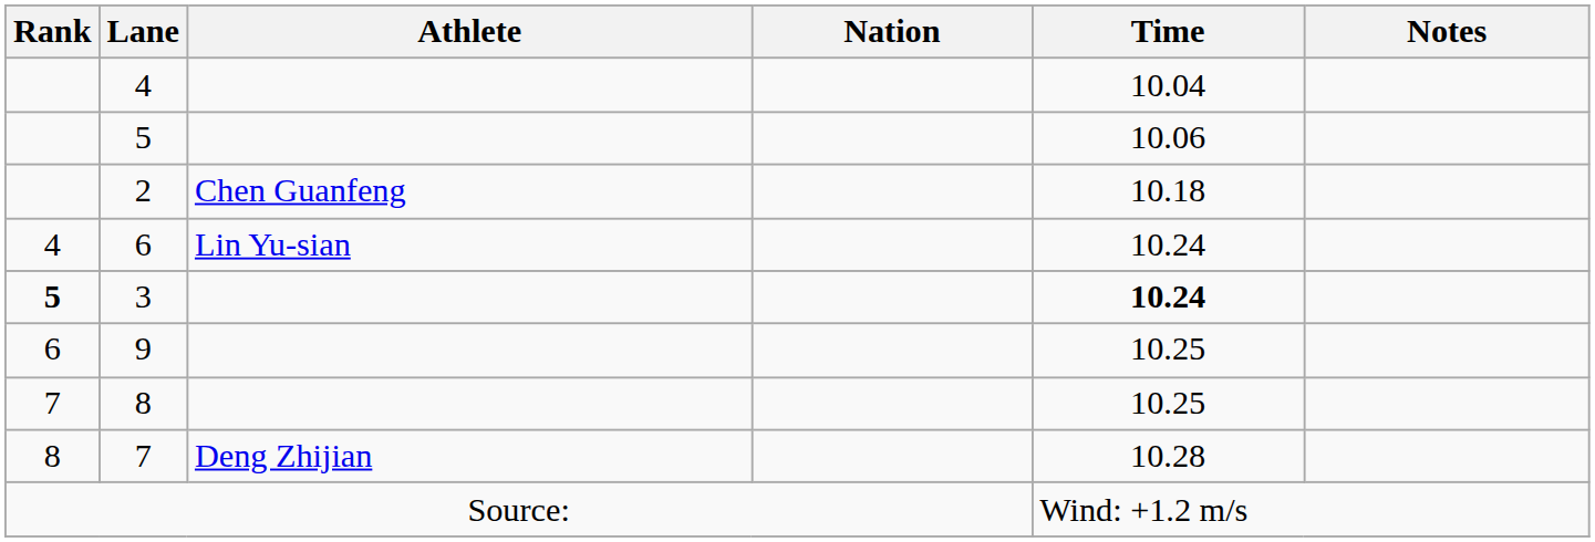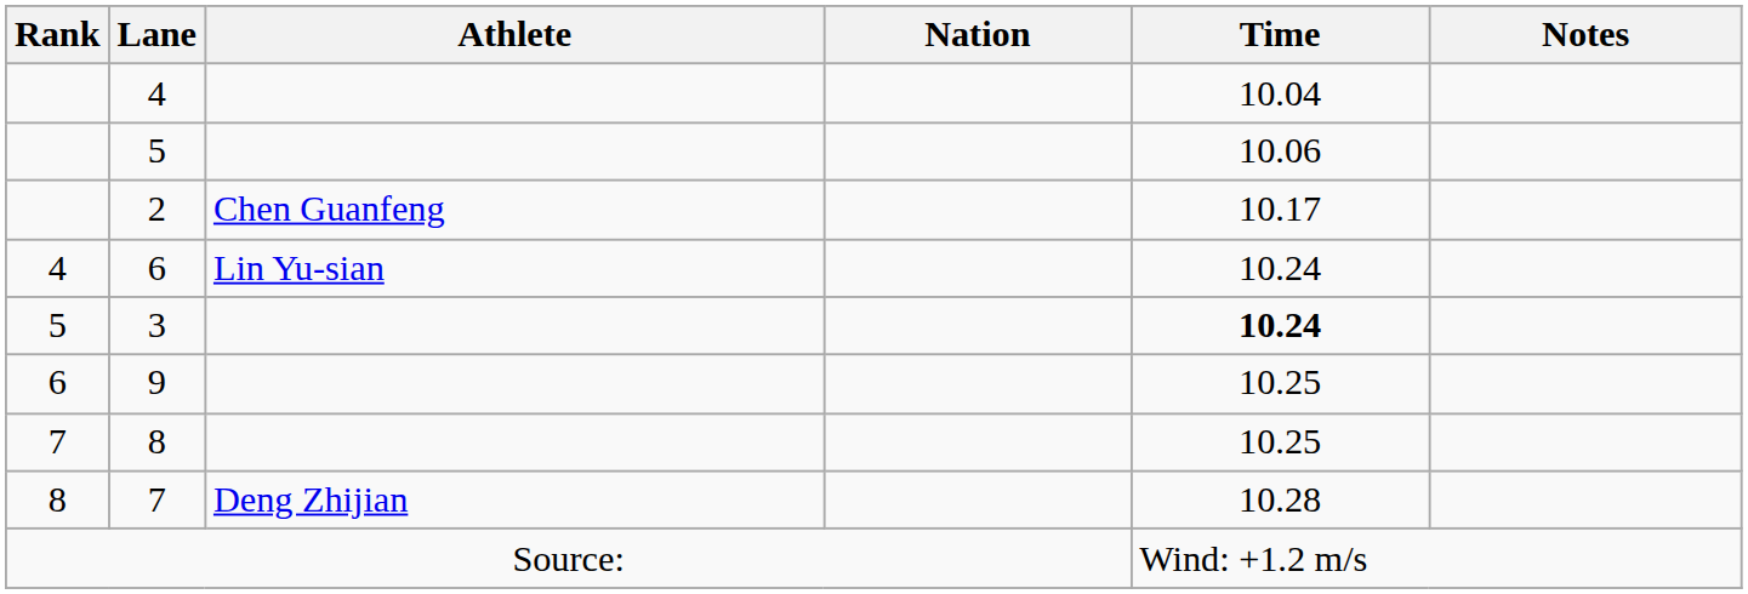2 | Time: 10.18 -> 10.17
3 | Rank: bold -> normal
